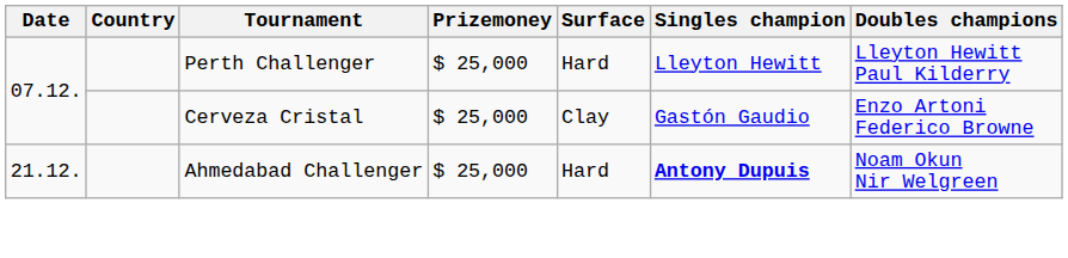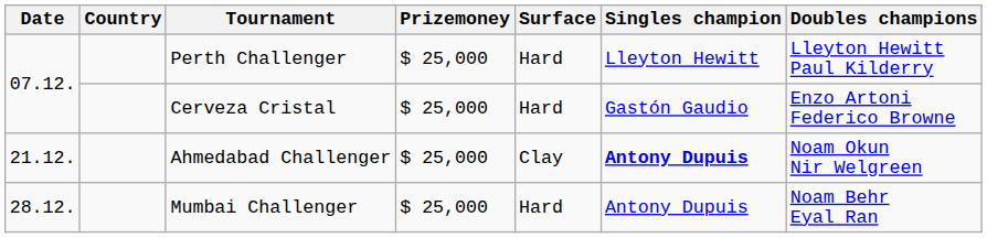Cerveza Cristal | Surface: Clay -> Hard
Ahmedabad Challenger | Surface: Hard -> Clay
+ row: 28.12. | Mumbai Challenger | $ 25,000 | Hard | Antony Dupuis | Noam Behr Eyal Ran
